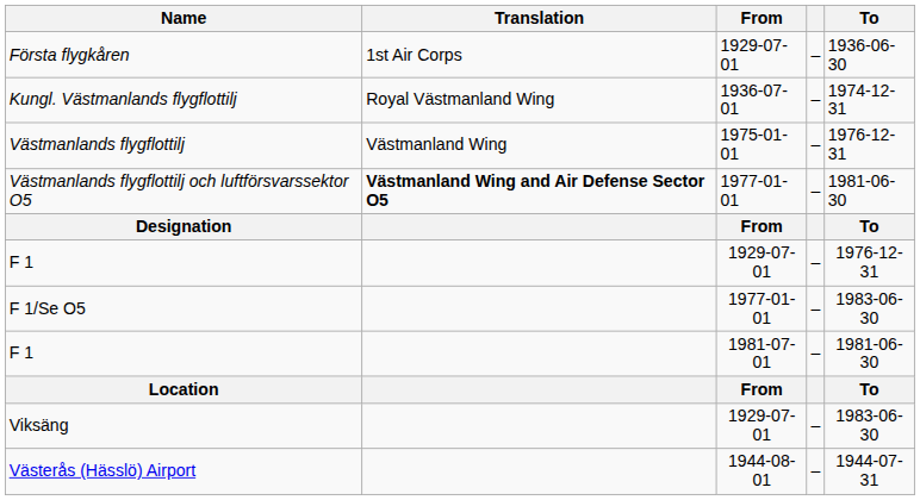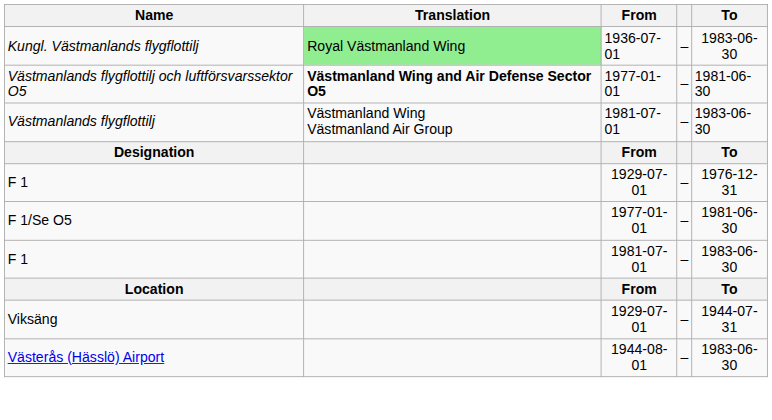- row: Första flygkåren | 1st Air Corps | 1929-07-01 | – | 1936-06-30
Kungl. Västmanlands flygflottilj | Translation: no background -> lightgreen background
Kungl. Västmanlands flygflottilj | To: 1974-12-31 -> 1983-06-30
- row: Västmanlands flygflottilj | Västmanland Wing | 1975-01-01 | – | 1976-12-31
+ row: Västmanlands flygflottilj | Västmanland Wing Västmanland Air Group | 1981-07-01 | – | 1983-06-30
F 1/Se O5 | To: 1983-06-30 -> 1981-06-30
F 1 / 1981-07-01 | To: 1981-06-30 -> 1983-06-30
Viksäng | To: 1983-06-30 -> 1944-07-31
Västerås (Hässlö) Airport | To: 1944-07-31 -> 1983-06-30
